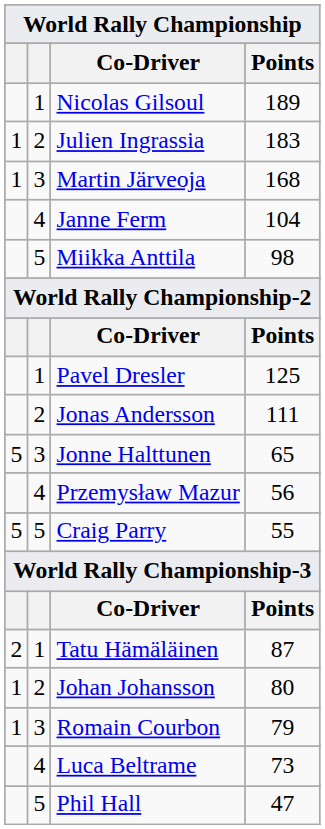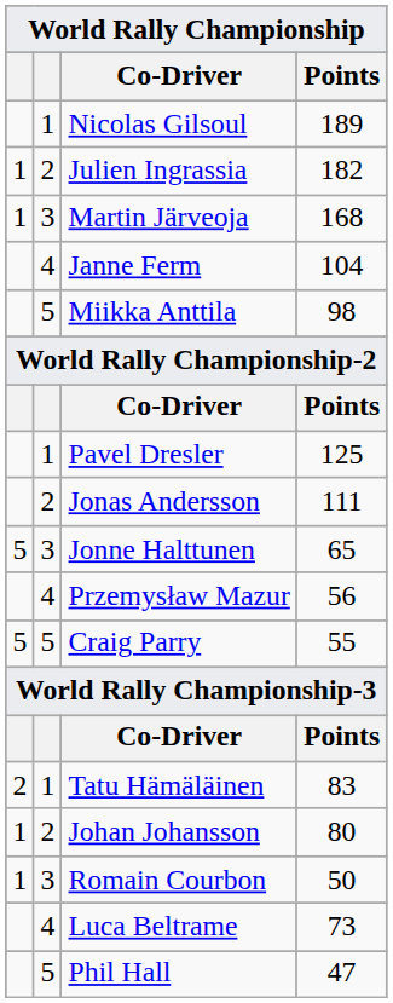Julien Ingrassia | Points: 183 -> 182
Tatu Hämäläinen | Points: 87 -> 83
Romain Courbon | Points: 79 -> 50
